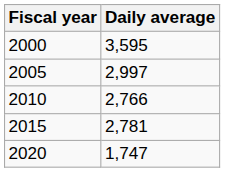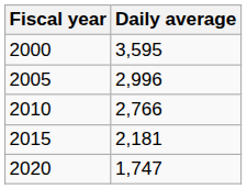2005 | Daily average: 2,997 -> 2,996
2015 | Daily average: 2,781 -> 2,181
